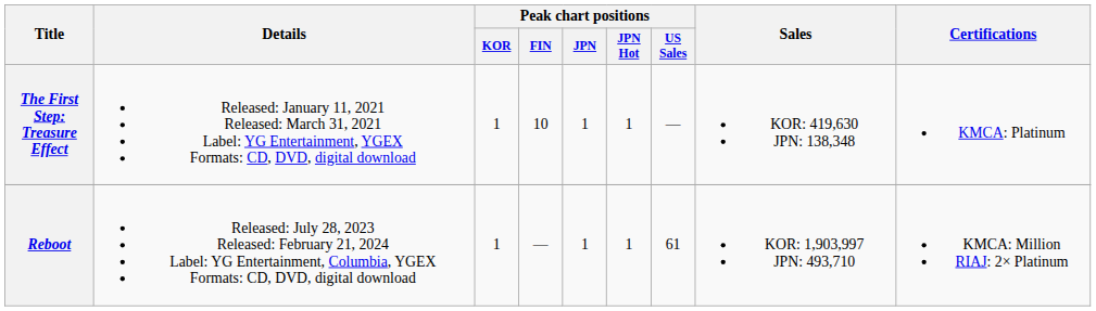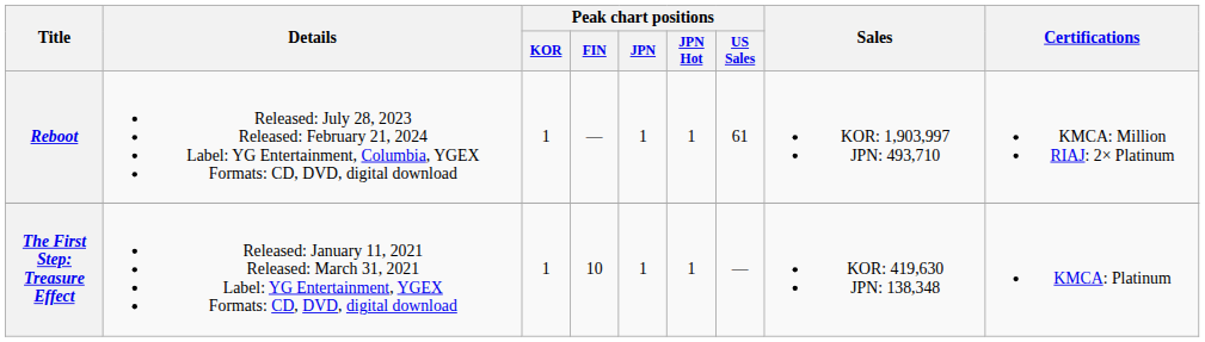rows swapped: The First Step: Treasure Effect <-> Reboot
